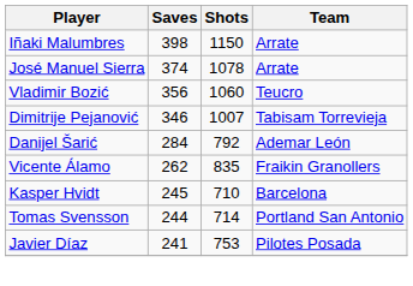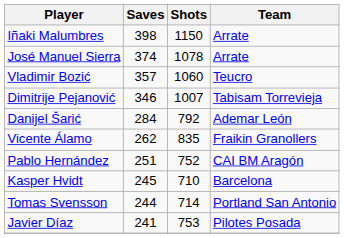Vladimir Bozić | Saves: 356 -> 357
+ row: Pablo Hernández | 251 | 752 | CAI BM Aragón
